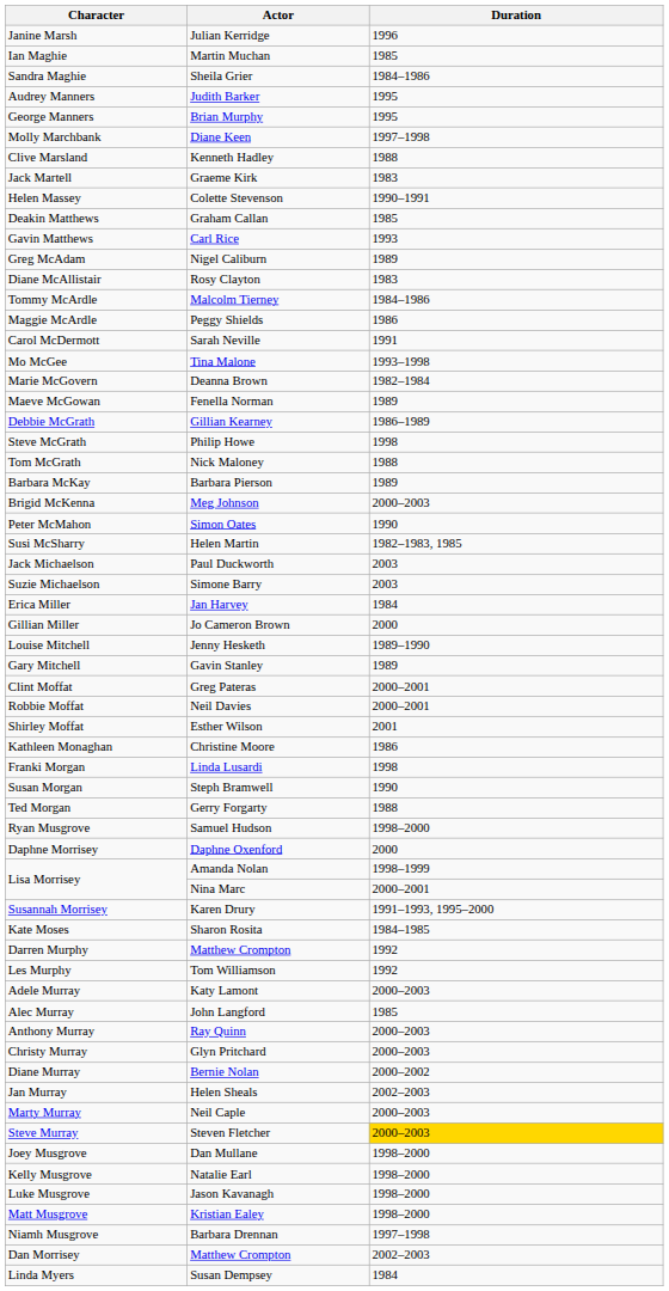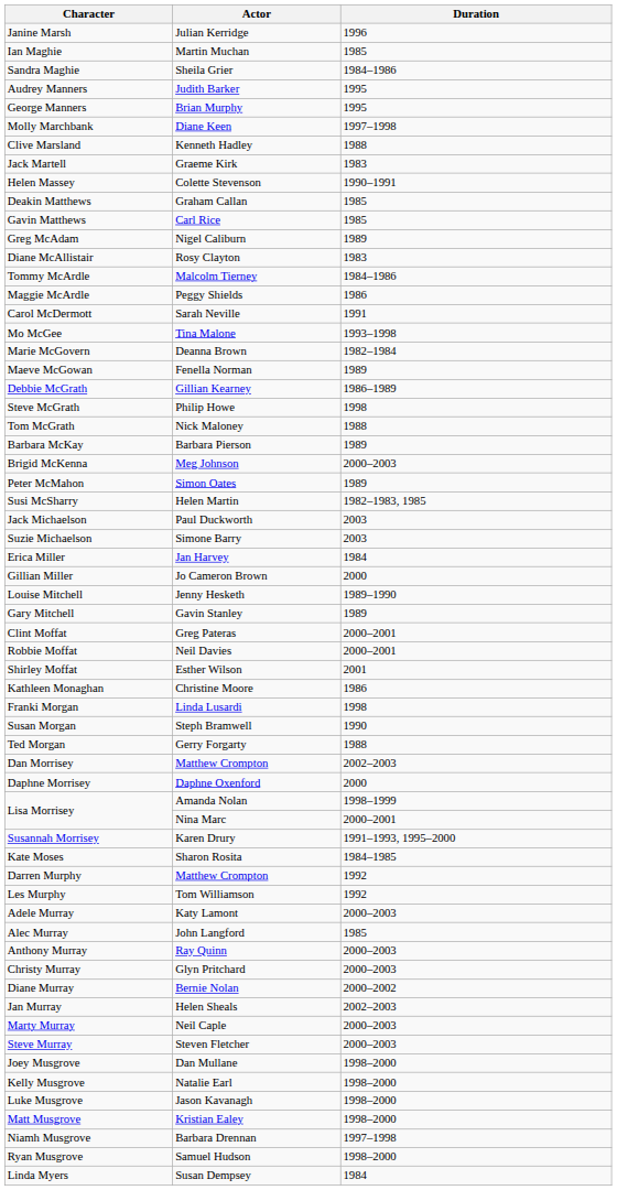Gavin Matthews | Duration: 1993 -> 1985
Peter McMahon | Duration: 1990 -> 1989
rows swapped: Dan Morrisey <-> Ryan Musgrove
Steve Murray | Duration: gold background -> no background
